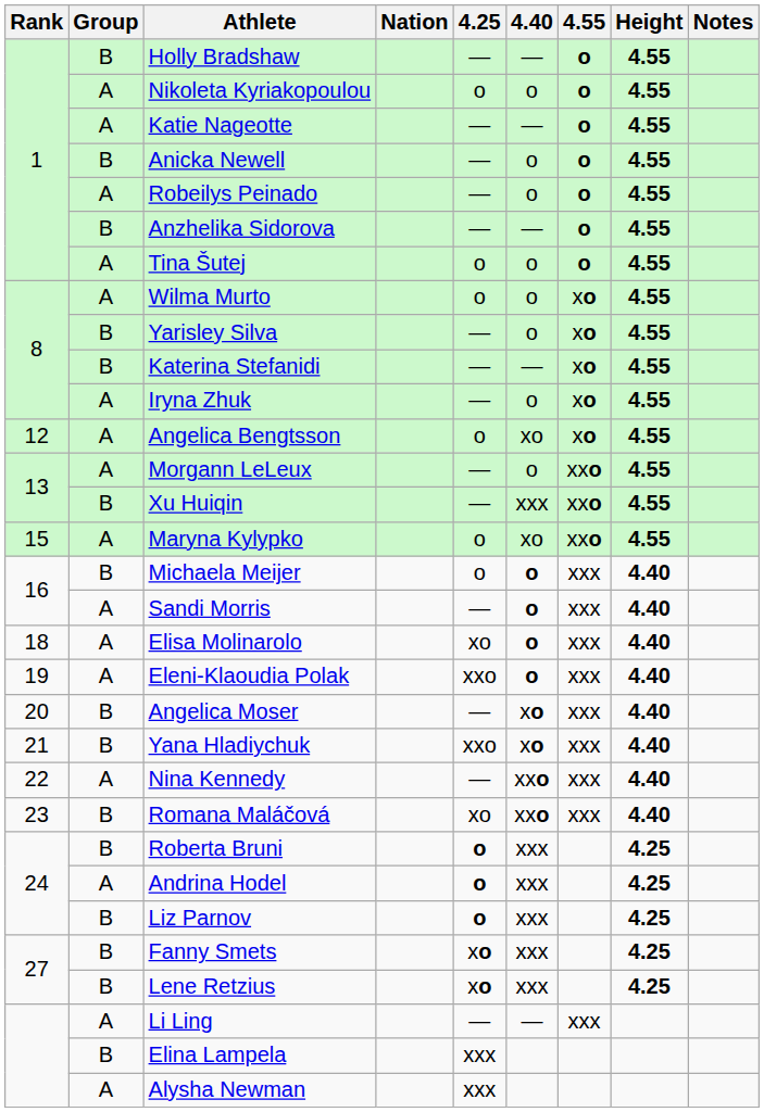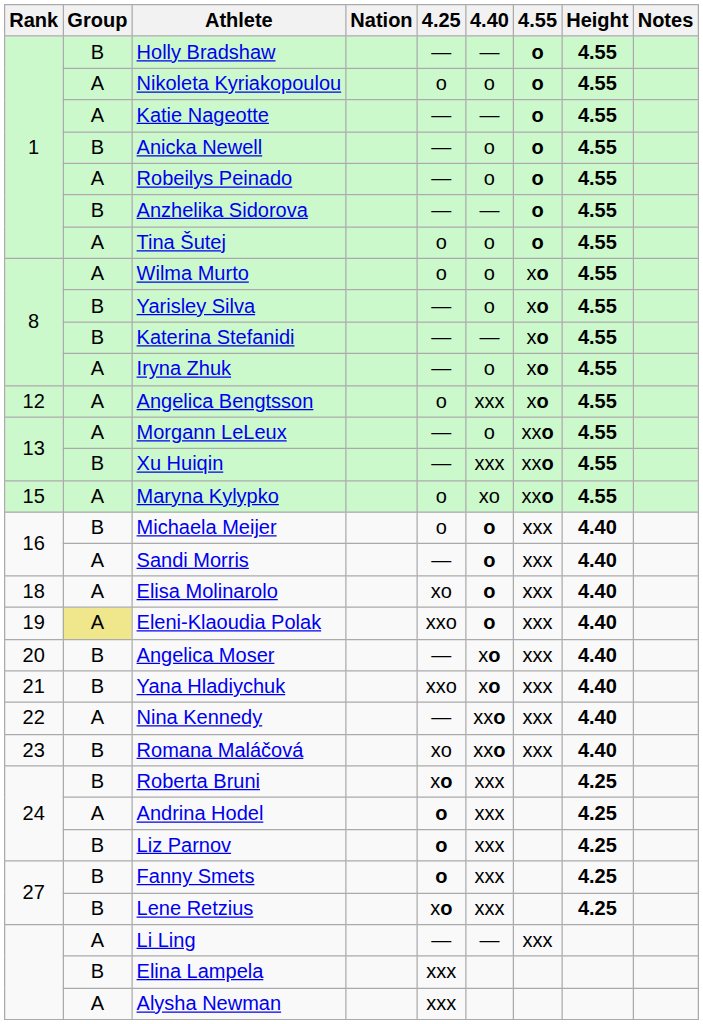Angelica Bengtsson | 4.40: xo -> xxx
Eleni-Klaoudia Polak | Group: no background -> khaki background
Roberta Bruni | 4.25: o -> xo
Fanny Smets | 4.25: xo -> o
